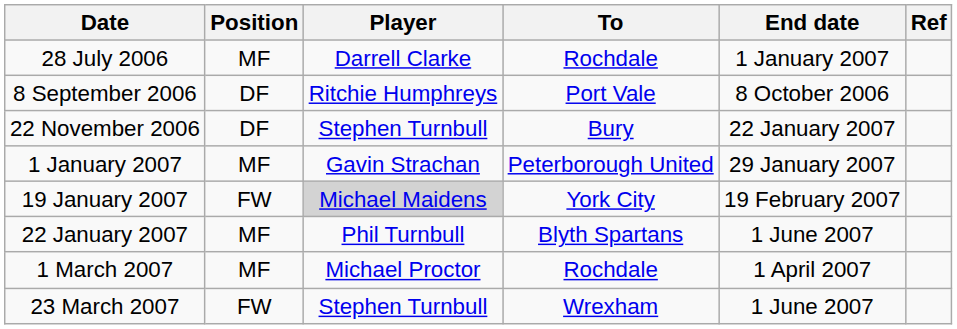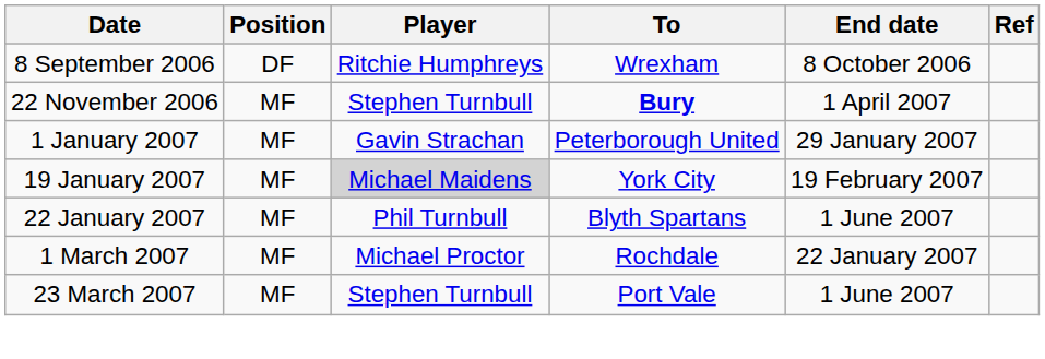- row: 28 July 2006 | MF | Darrell Clarke | Rochdale | 1 January 2007
8 September 2006 | To: Port Vale -> Wrexham
22 November 2006 | Position: DF -> MF
22 November 2006 | To: normal -> bold
22 November 2006 | End date: 22 January 2007 -> 1 April 2007
19 January 2007 | Position: FW -> MF
1 March 2007 | End date: 1 April 2007 -> 22 January 2007
23 March 2007 | Position: FW -> MF
23 March 2007 | To: Wrexham -> Port Vale
